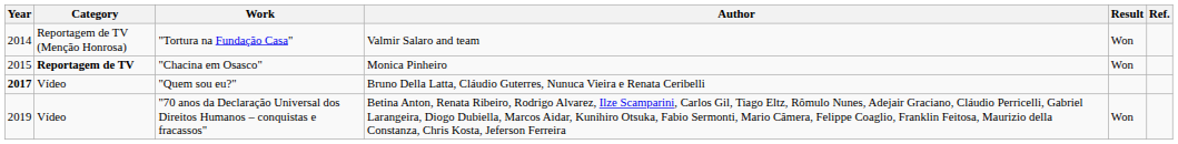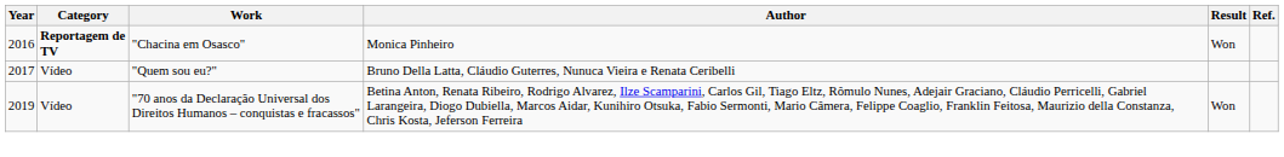- row: 2014 | Reportagem de TV (Menção Honrosa) | "Tortura na Fundação Casa" | Valmir Salaro and team | Won
"Chacina em Osasco" | Year: 2015 -> 2016
"Quem sou eu?" | Year: bold -> normal
